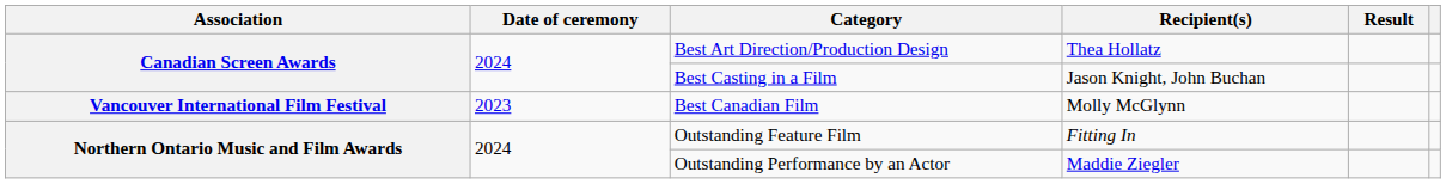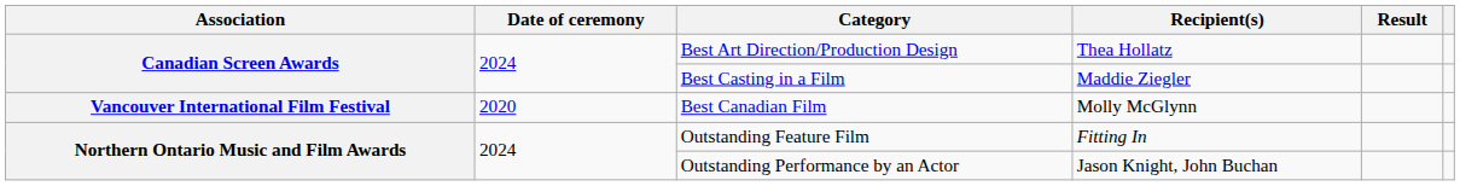Best Casting in a Film | Recipient(s): Jason Knight, John Buchan -> Maddie Ziegler
Best Canadian Film | Date of ceremony: 2023 -> 2020
Outstanding Performance by an Actor | Recipient(s): Maddie Ziegler -> Jason Knight, John Buchan
